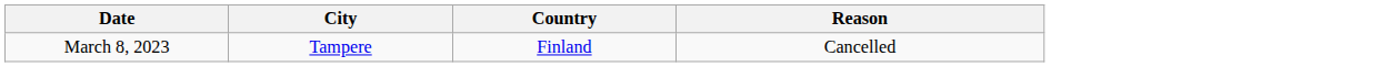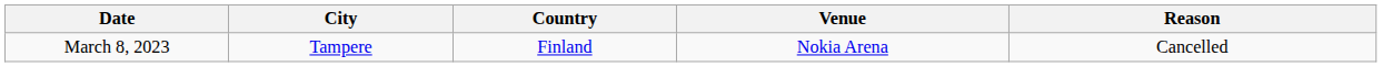+ column: Venue | Nokia Arena
